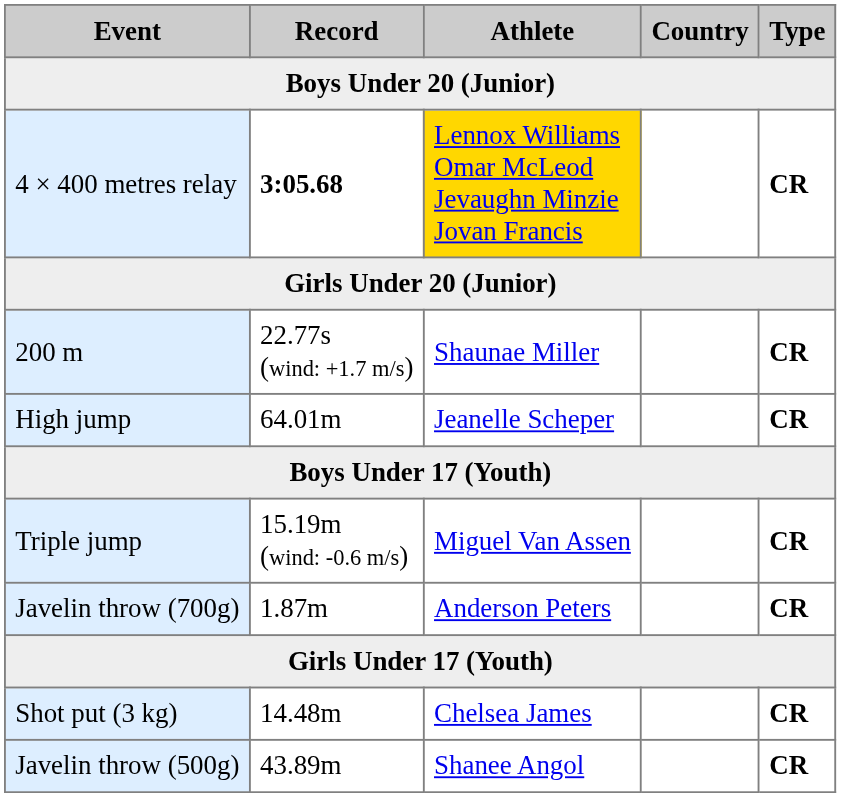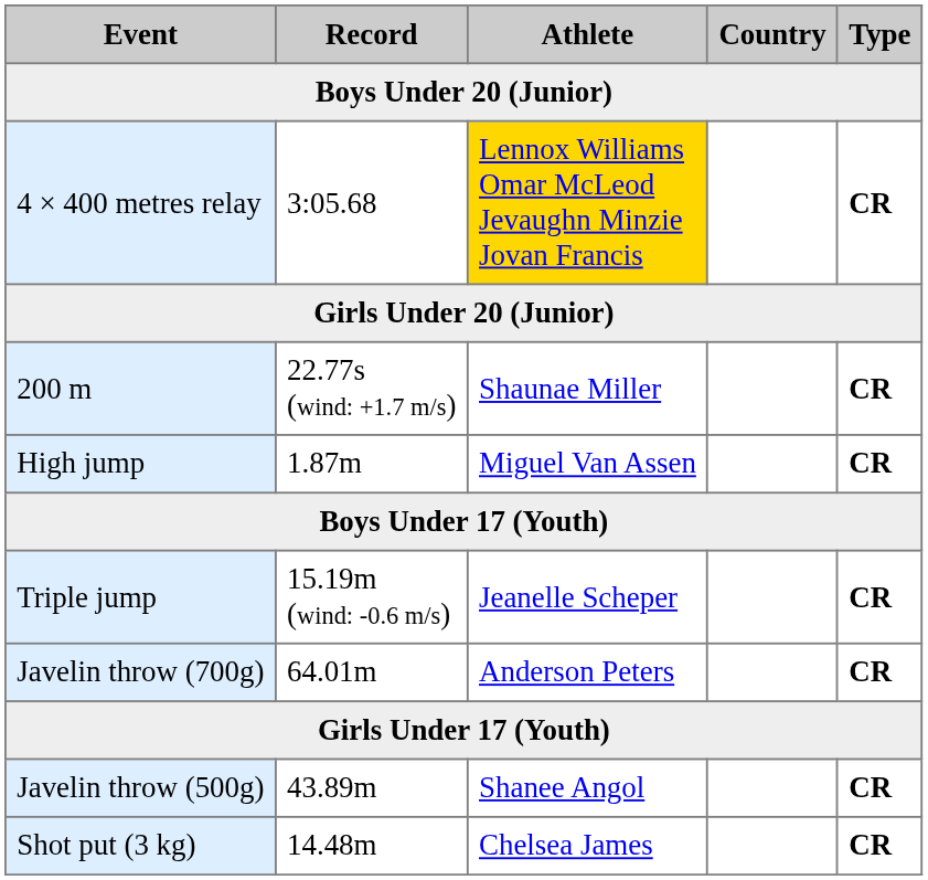4 × 400 metres relay | Record: bold -> normal
High jump | Record: 64.01m -> 1.87m
High jump | Athlete: Jeanelle Scheper -> Miguel Van Assen
Triple jump | Athlete: Miguel Van Assen -> Jeanelle Scheper
Javelin throw (700g) | Record: 1.87m -> 64.01m
rows swapped: Shot put (3 kg) <-> Javelin throw (500g)
